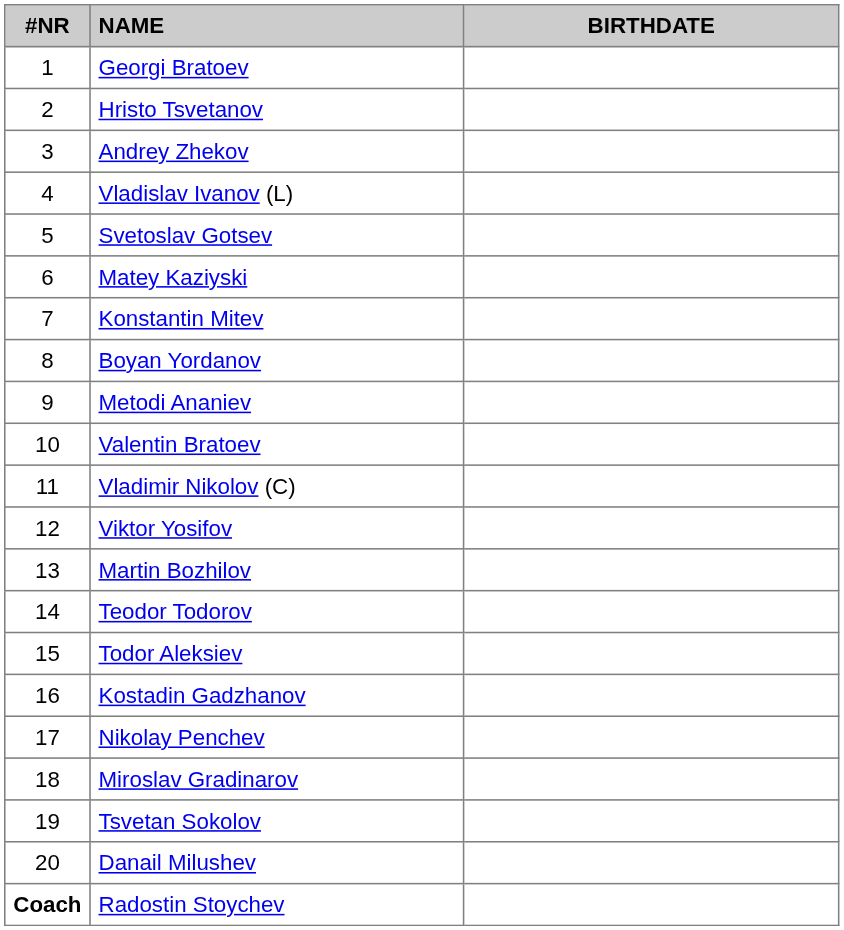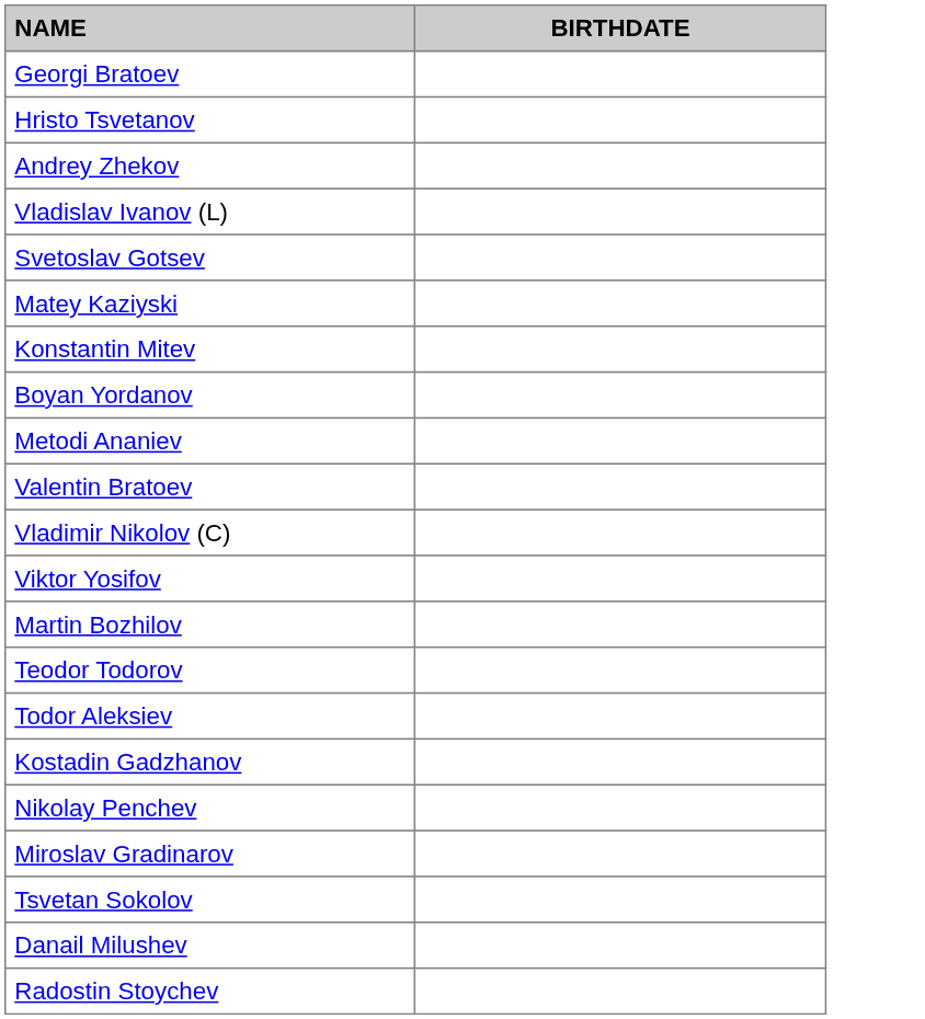- column: #NR | 1 | 2 | 3 | 4 | 5 | 6 | 7 | 8 | 9 | 10 | 11 | 12 | 13 | 14 | 15 | 16 | 17 | 18 | 19 | 20 | Coach
